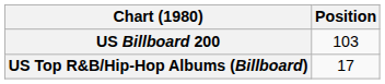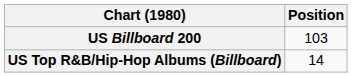US Top R&B/Hip-Hop Albums (Billboard) | Position: 17 -> 14
